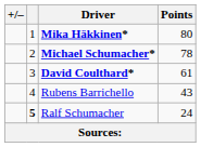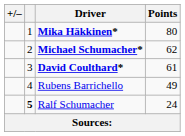Michael Schumacher* | Points: 78 -> 62
Rubens Barrichello | Points: 43 -> 49
